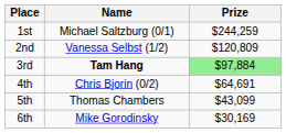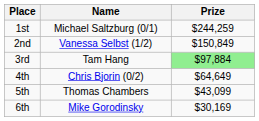2nd | Prize: $120,809 -> $150,849
3rd | Name: bold -> normal
4th | Prize: $64,691 -> $64,649
